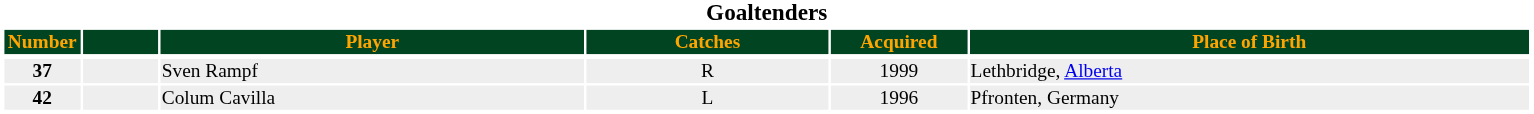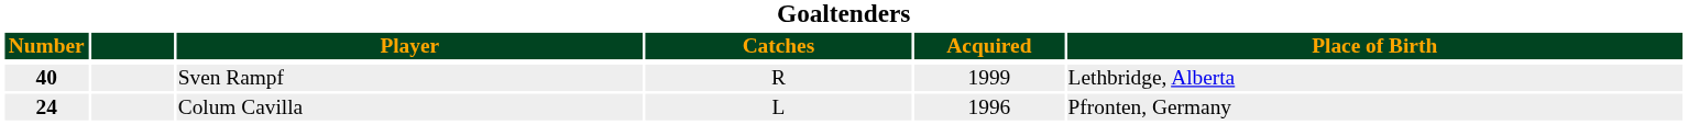Sven Rampf | Number: 37 -> 40
Colum Cavilla | Number: 42 -> 24
